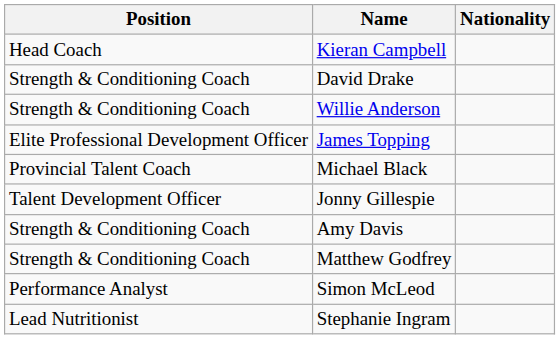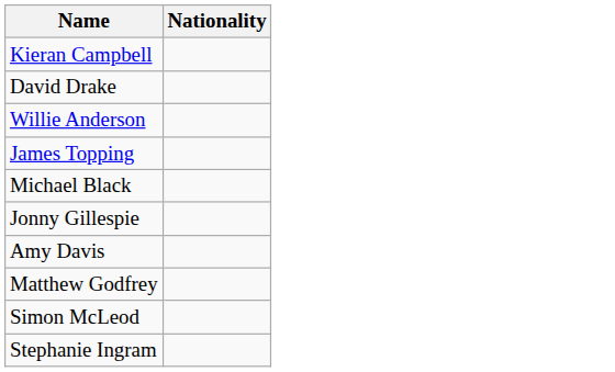- column: Position | Head Coach | Strength & Conditioning Coach | Strength & Conditioning Coach | Elite Professional Development Officer | Provincial Talent Coach | Talent Development Officer | Strength & Conditioning Coach | Strength & Conditioning Coach | Performance Analyst | Lead Nutritionist
